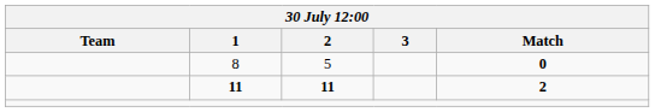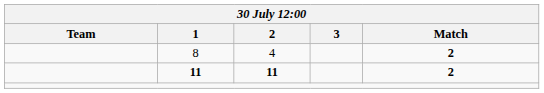8 | 2: 5 -> 4
8 | Match: 0 -> 2
